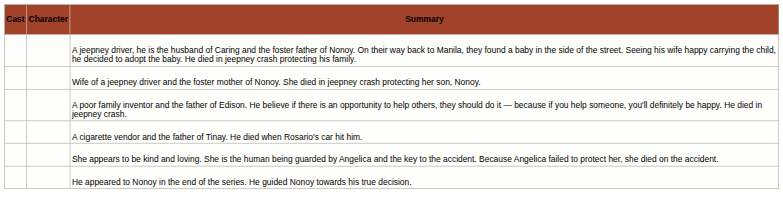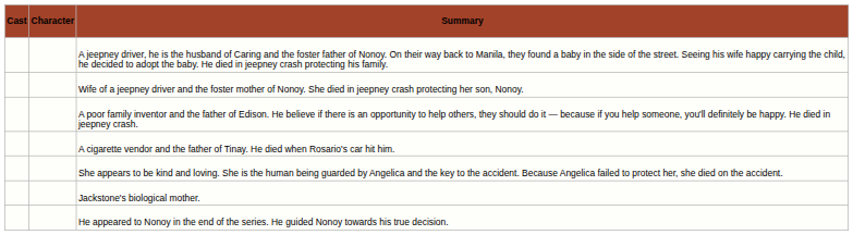+ row: Jackstone's biological mother.
